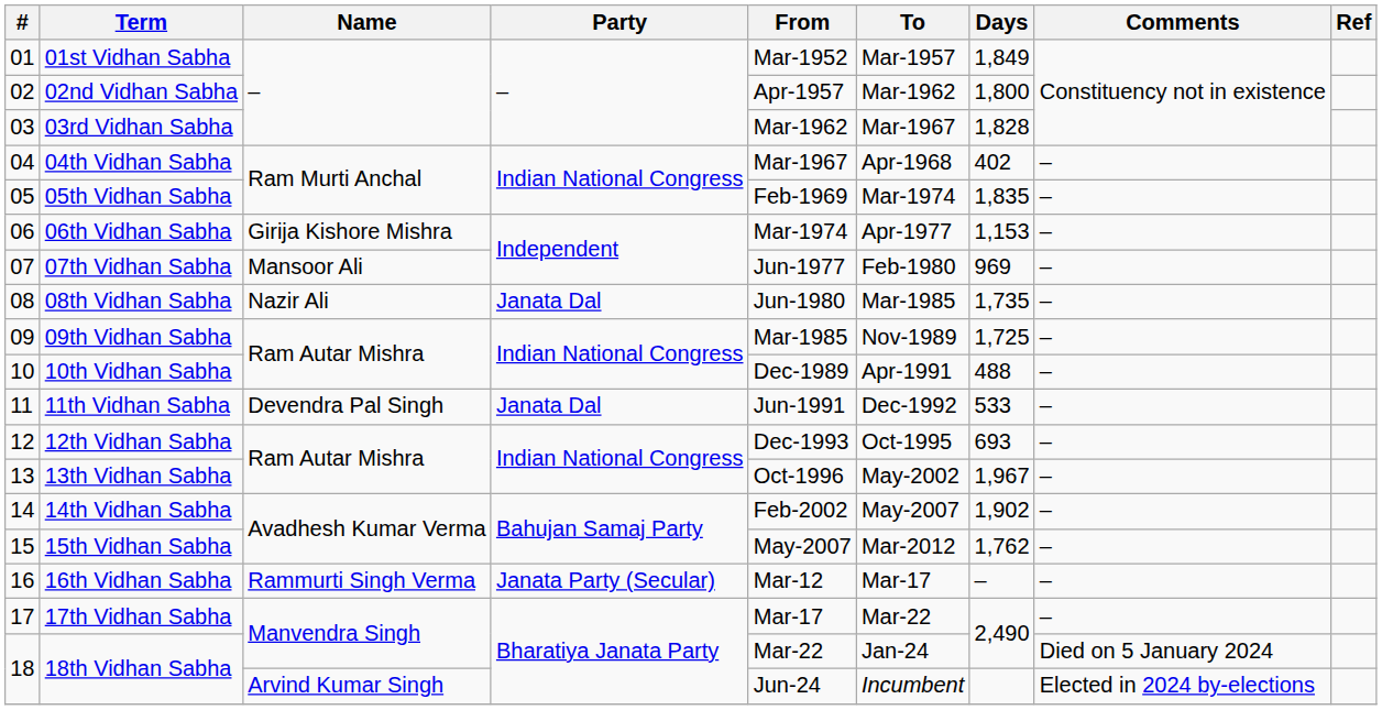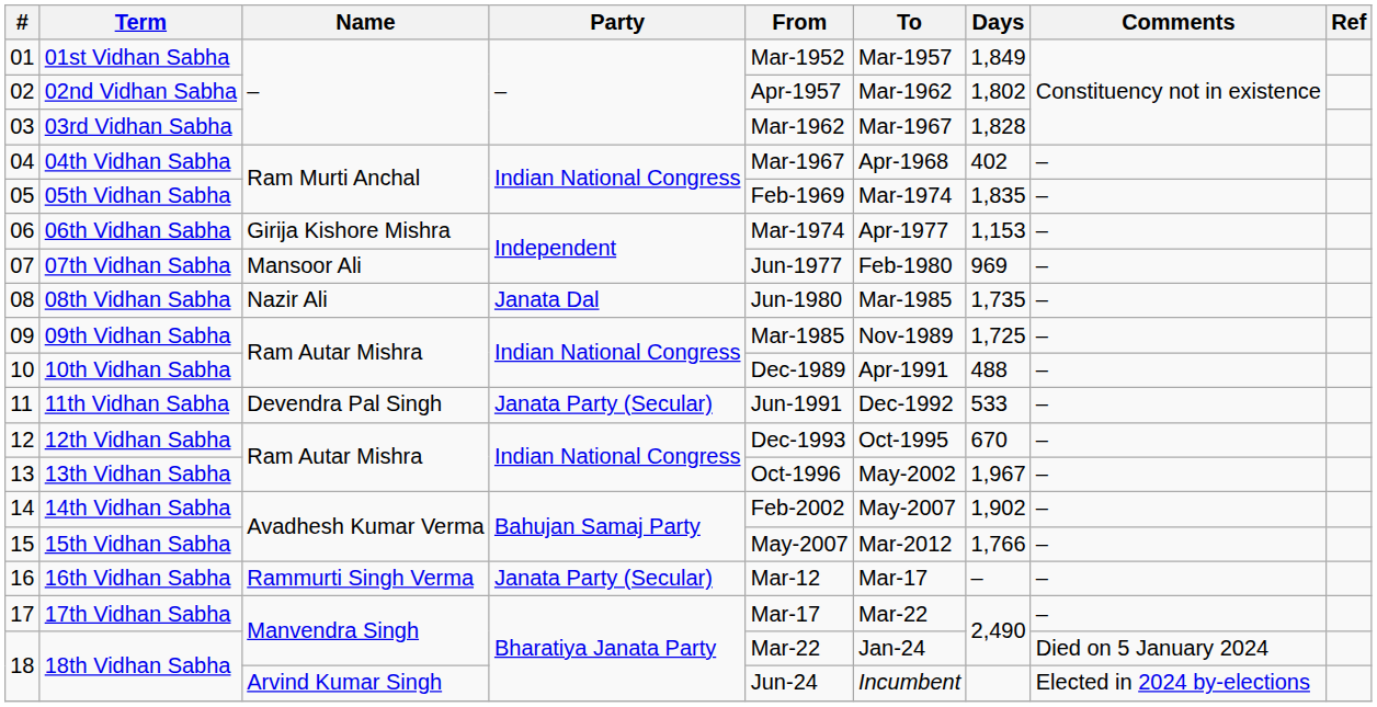02nd Vidhan Sabha | Days: 1,800 -> 1,802
11th Vidhan Sabha | Party: Janata Dal -> Janata Party (Secular)
12th Vidhan Sabha | Days: 693 -> 670
15th Vidhan Sabha | Days: 1,762 -> 1,766
